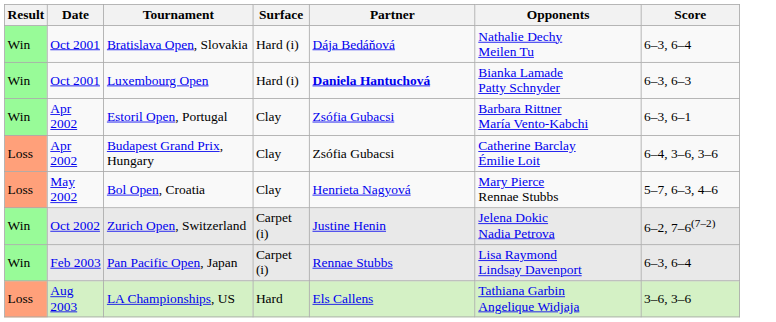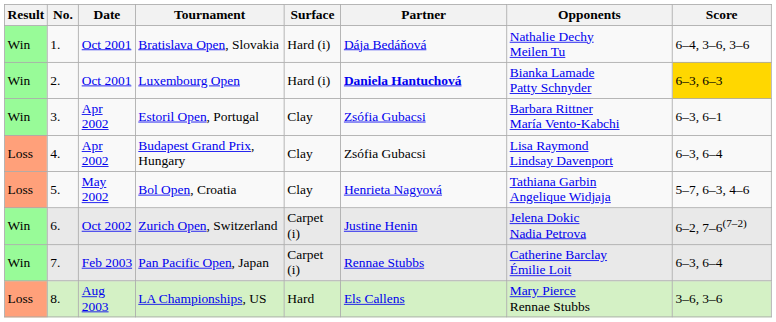+ column: No. | 1. | 2. | 3. | 4. | 5. | 6. | 7. | 8.
Bratislava Open, Slovakia | Score: 6–3, 6–4 -> 6–4, 3–6, 3–6
Luxembourg Open | Score: no background -> gold background
Budapest Grand Prix, Hungary | Opponents: Catherine Barclay Émilie Loit -> Lisa Raymond Lindsay Davenport
Budapest Grand Prix, Hungary | Score: 6–4, 3–6, 3–6 -> 6–3, 6–4
Bol Open, Croatia | Opponents: Mary Pierce Rennae Stubbs -> Tathiana Garbin Angelique Widjaja
Pan Pacific Open, Japan | Opponents: Lisa Raymond Lindsay Davenport -> Catherine Barclay Émilie Loit
LA Championships, US | Opponents: Tathiana Garbin Angelique Widjaja -> Mary Pierce Rennae Stubbs
